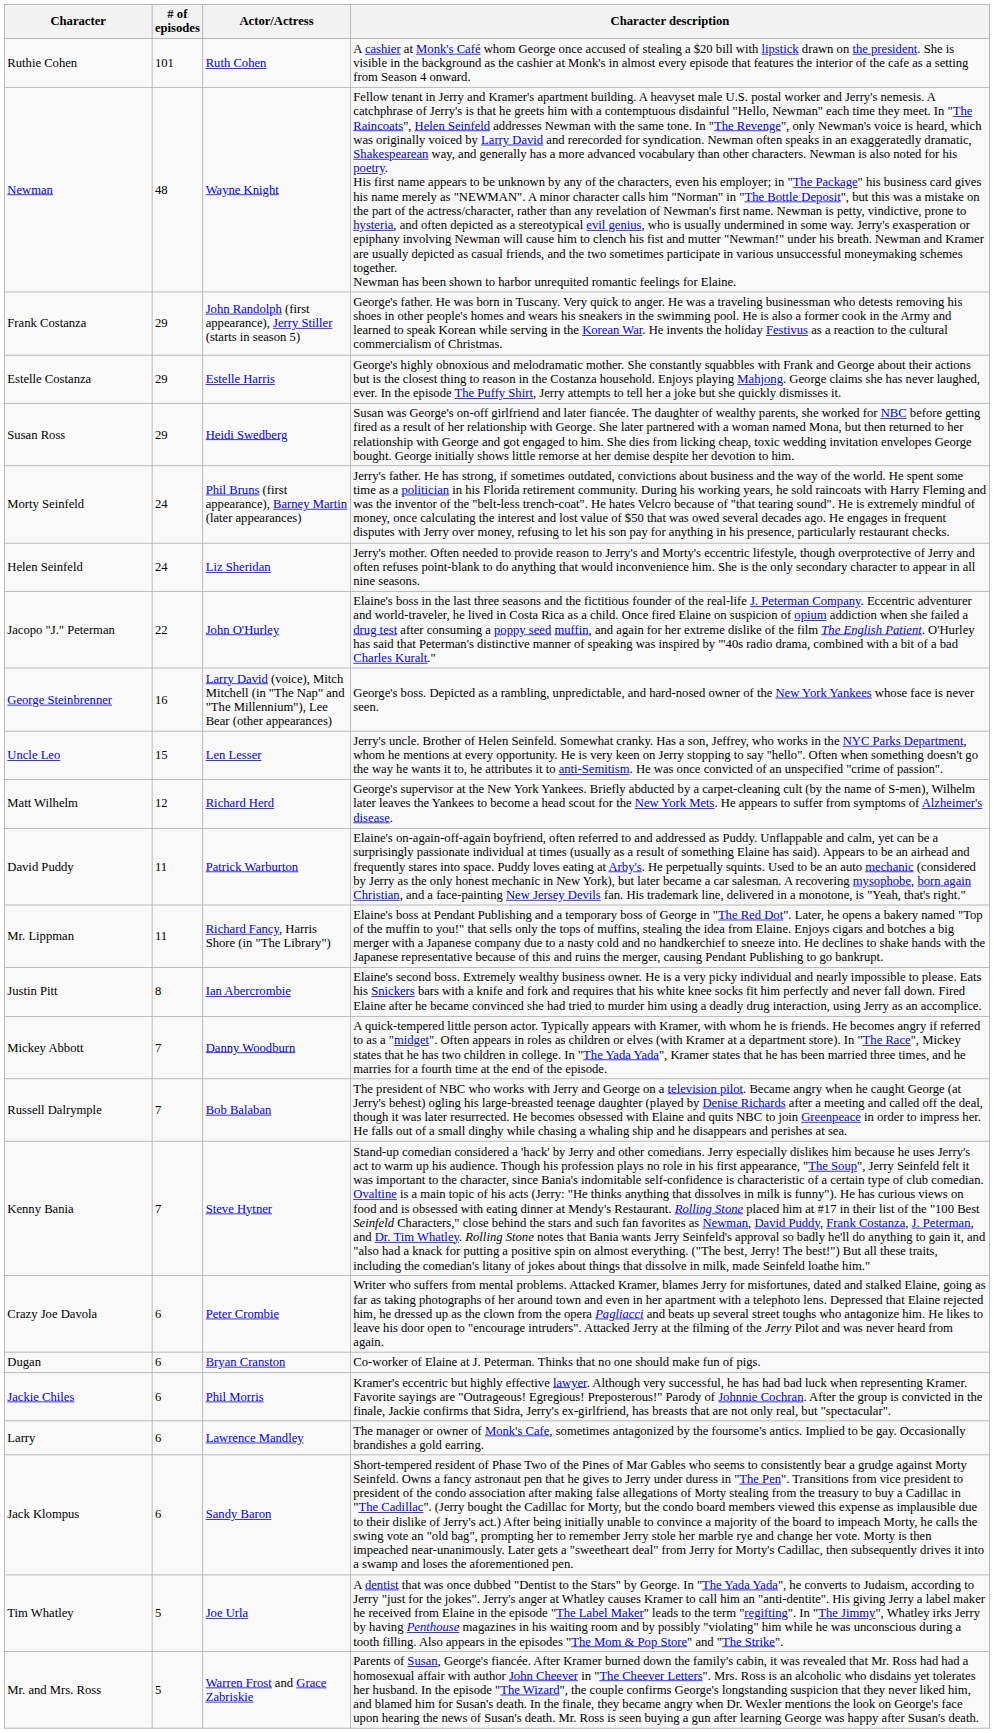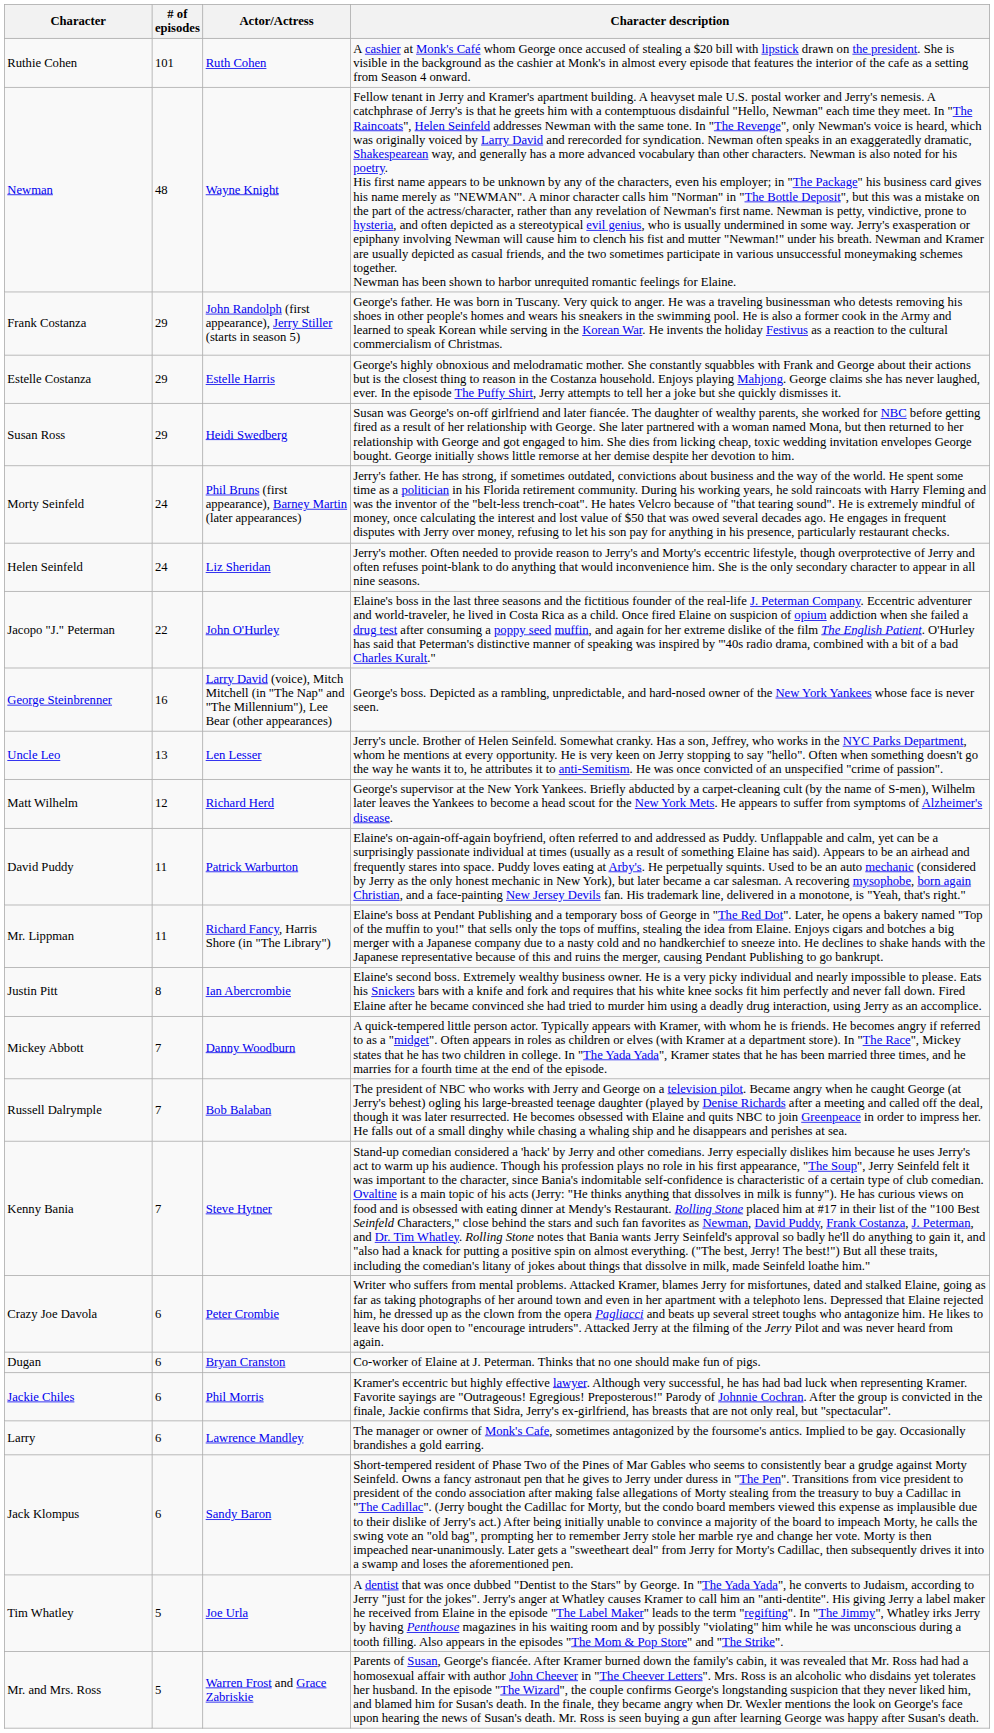Uncle Leo | # of episodes: 15 -> 13
